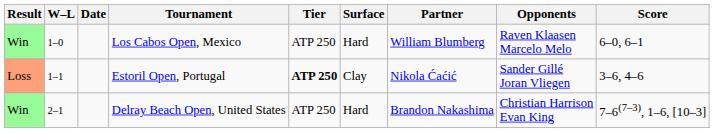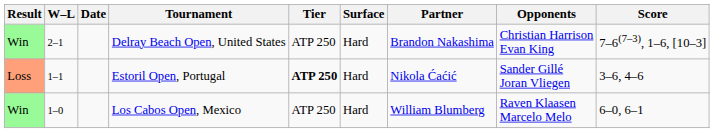rows swapped: Los Cabos Open, Mexico <-> Delray Beach Open, United States
Estoril Open, Portugal | Surface: Clay -> Hard
